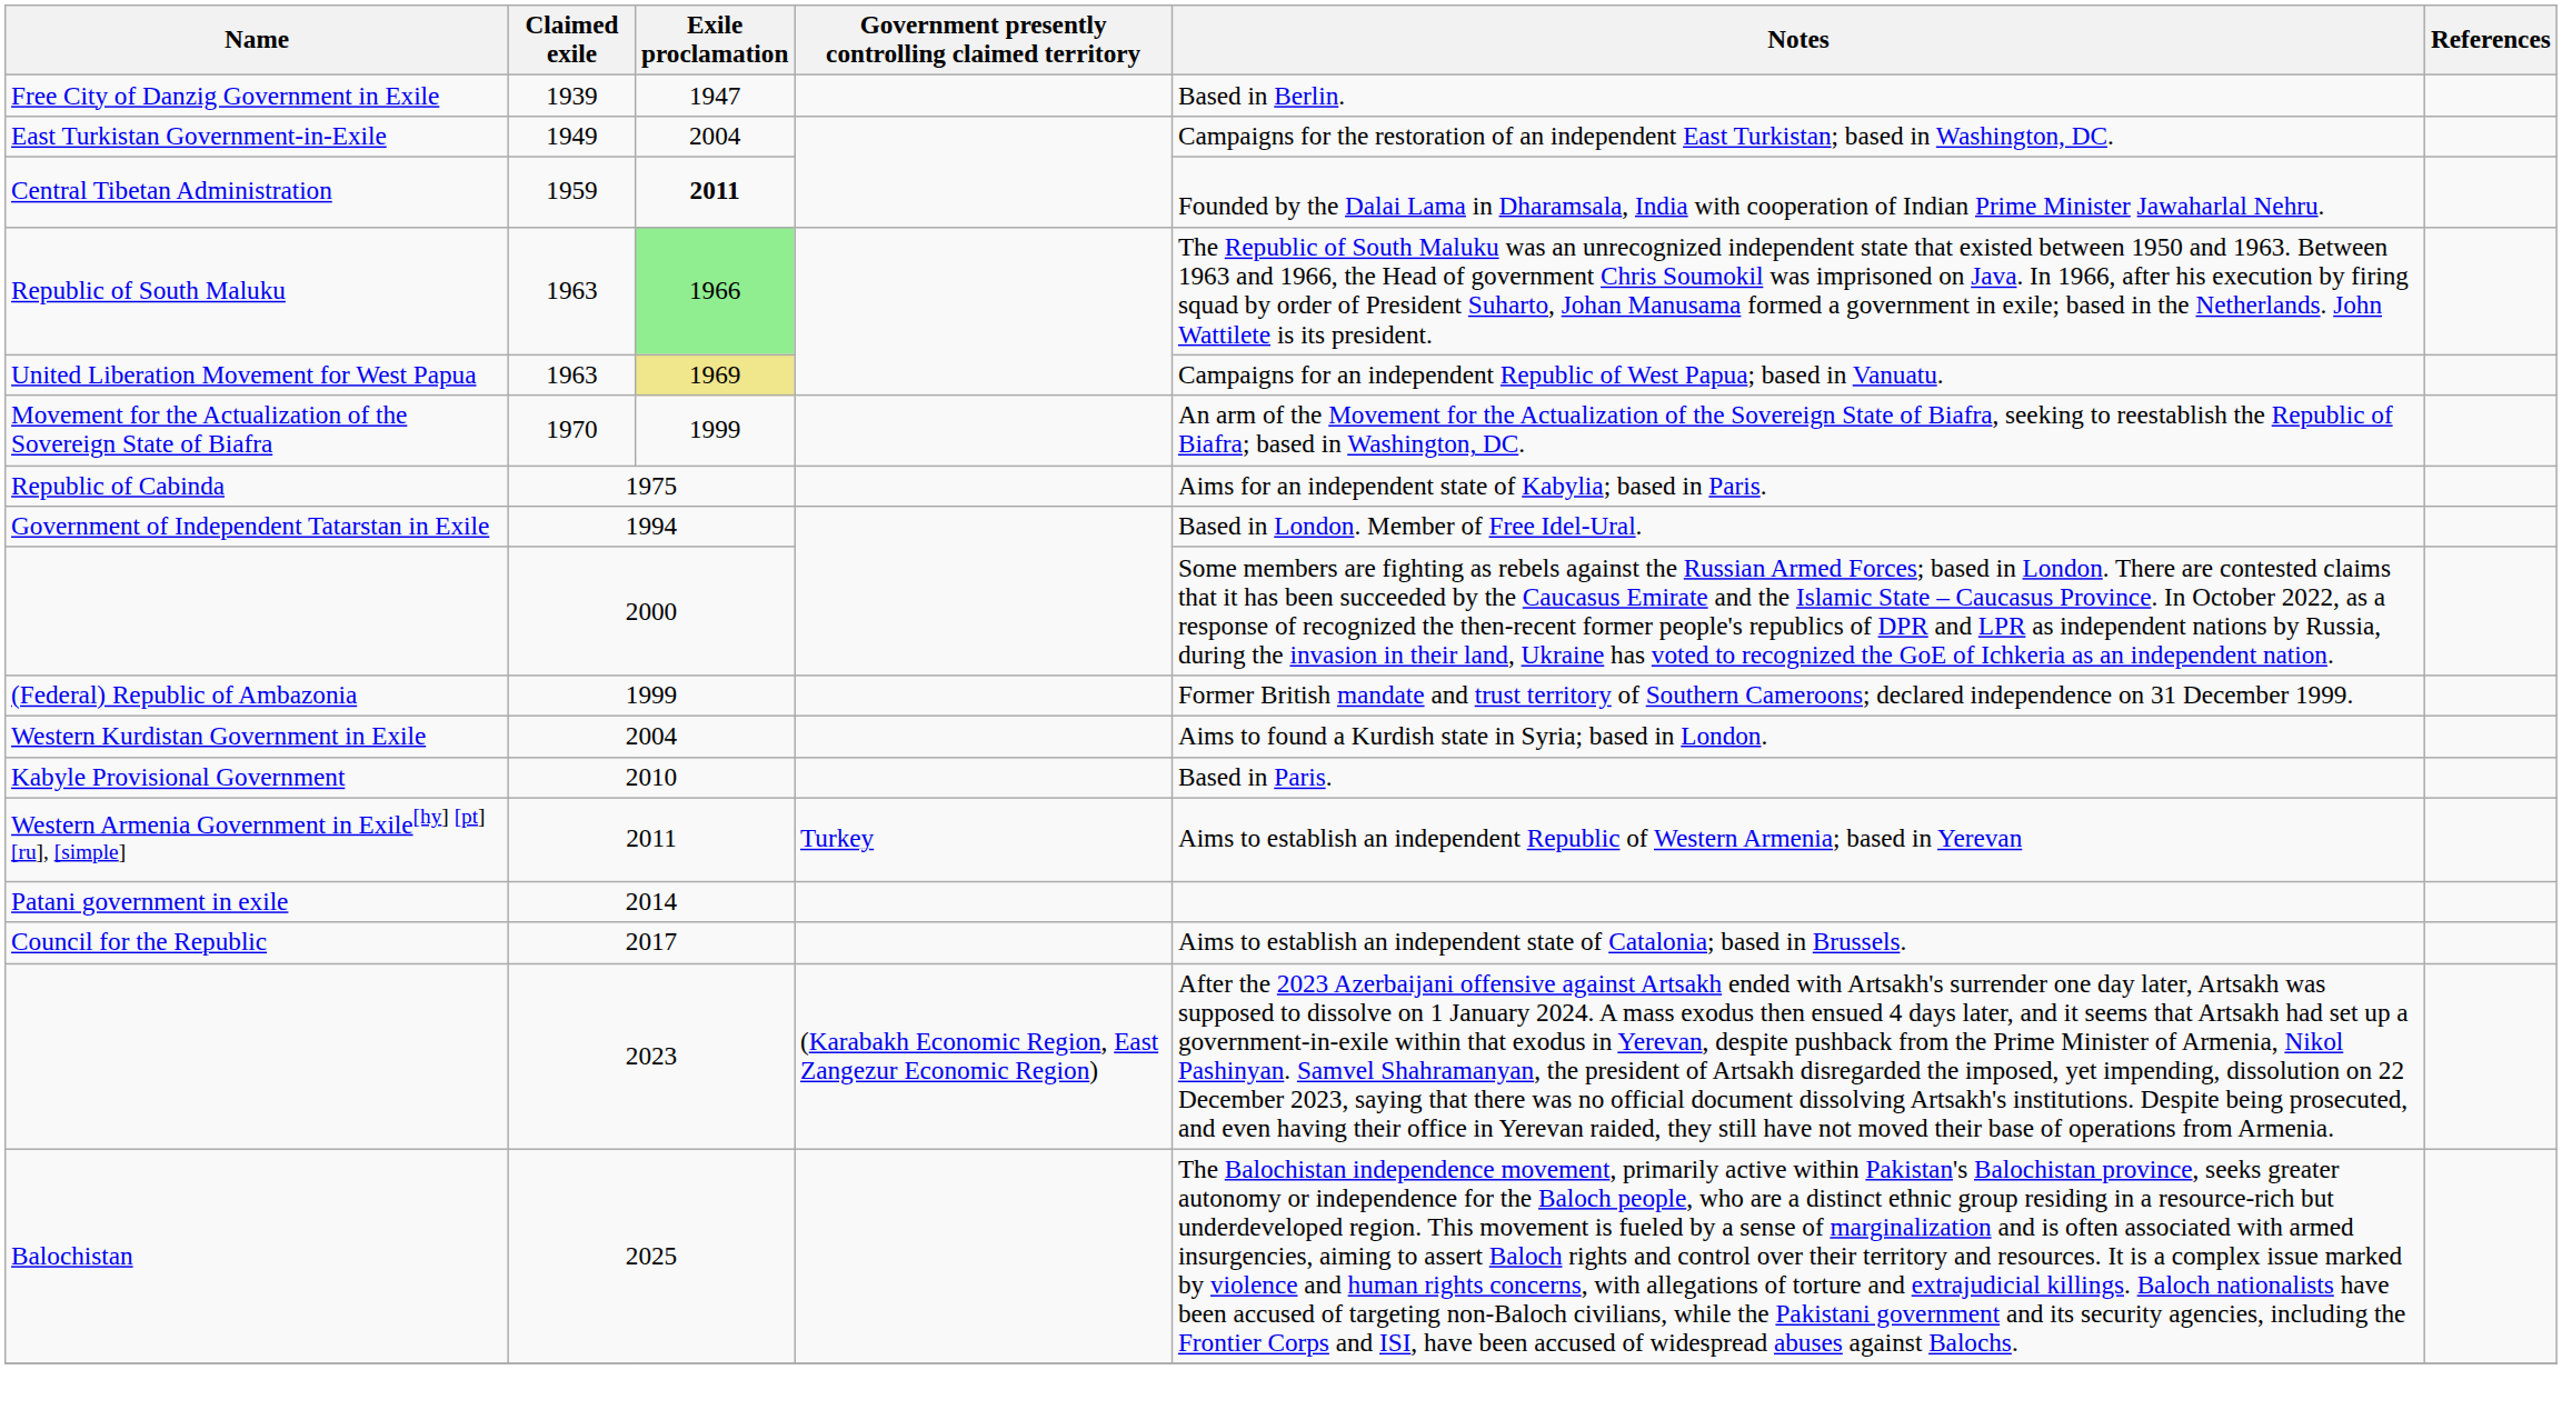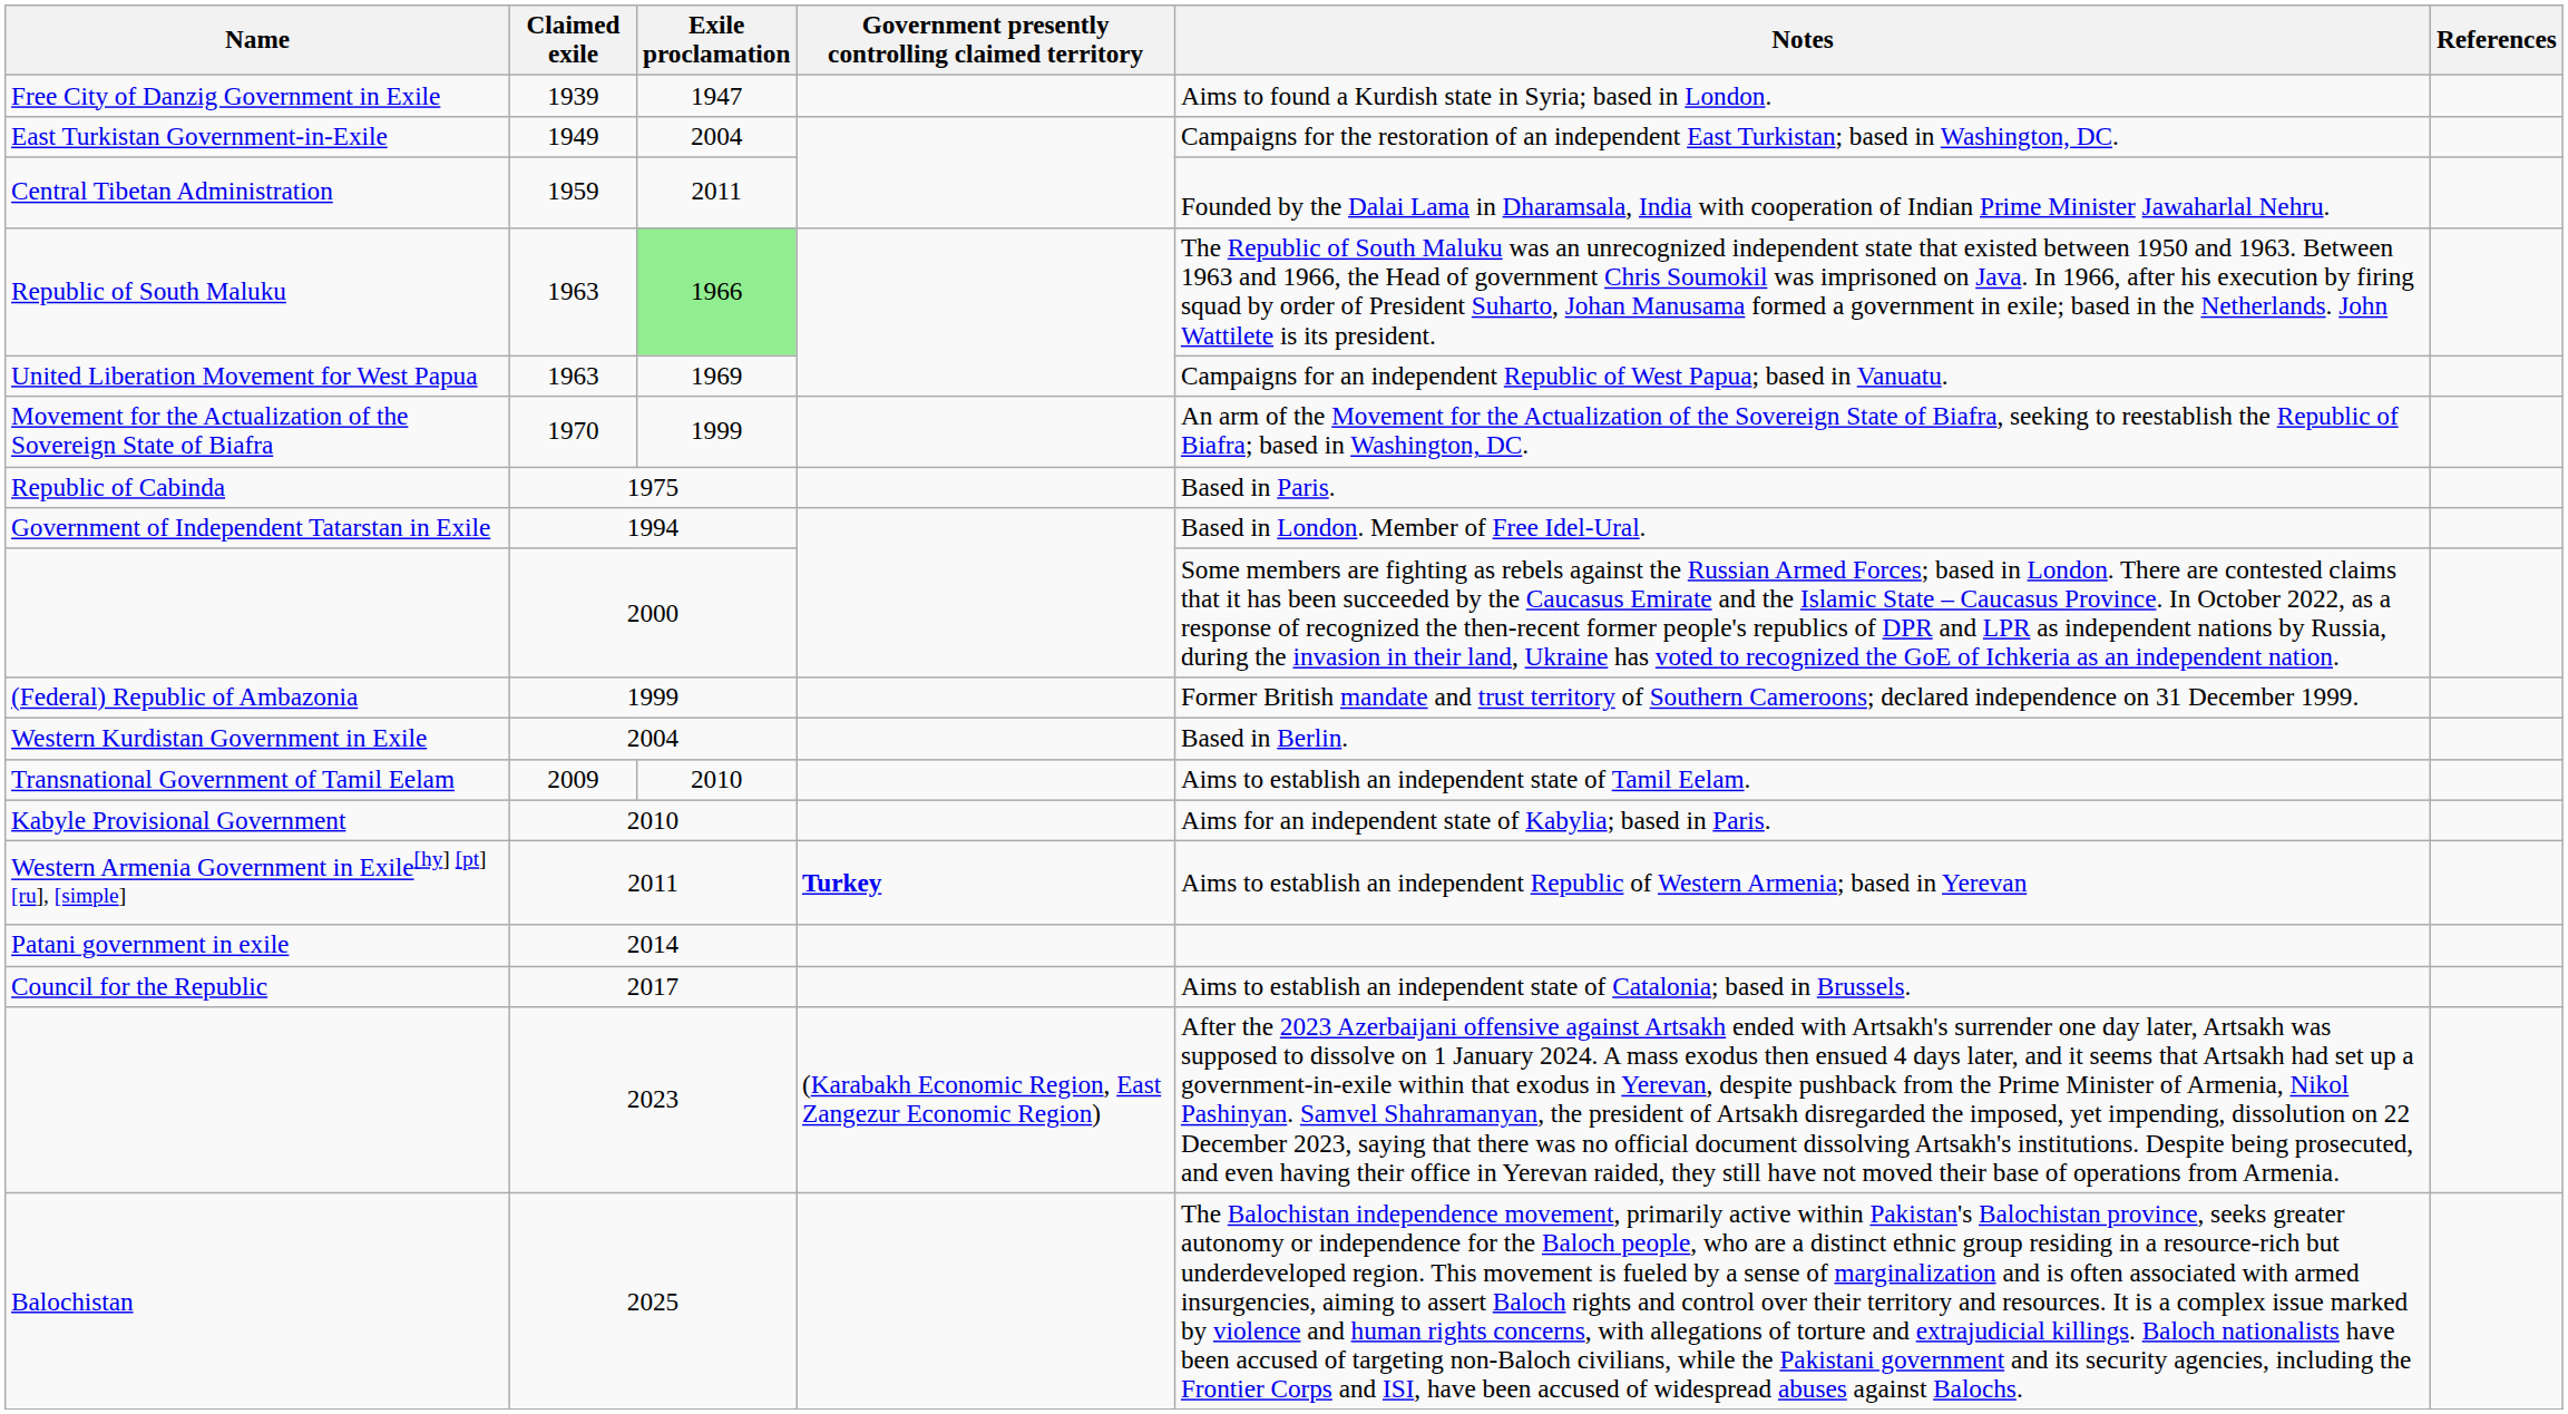Free City of Danzig Government in Exile | Notes: Based in Berlin. -> Aims to found a Kurdish state in Syria; based in London.
Central Tibetan Administration | Exile proclamation: bold -> normal
United Liberation Movement for West Papua | Exile proclamation: khaki background -> no background
Republic of Cabinda | Notes: Aims for an independent state of Kabylia; based in Paris. -> Based in Paris.
Western Kurdistan Government in Exile | Notes: Aims to found a Kurdish state in Syria; based in London. -> Based in Berlin.
+ row: Transnational Government of Tamil Eelam | 2009 | 2010 | Aims to establish an independent state of Tamil Eelam.
Kabyle Provisional Government | Notes: Based in Paris. -> Aims for an independent state of Kabylia; based in Paris.
Western Armenia Government in Exile[hy] [pt] [ru], [simple] | Government presently controlling claimed territory: normal -> bold
